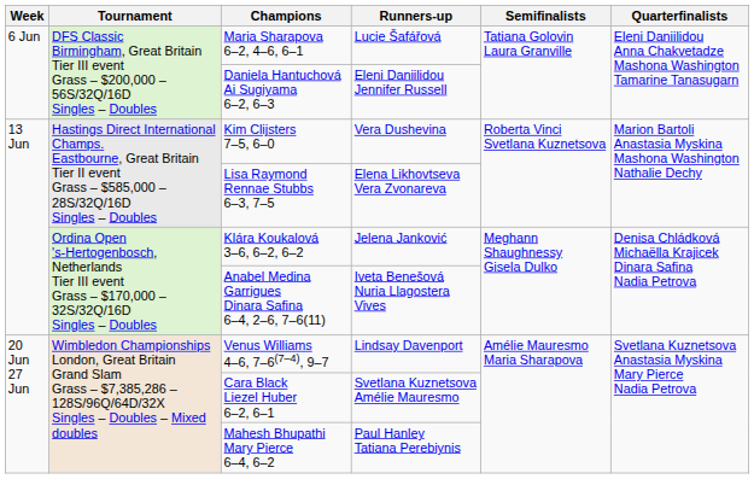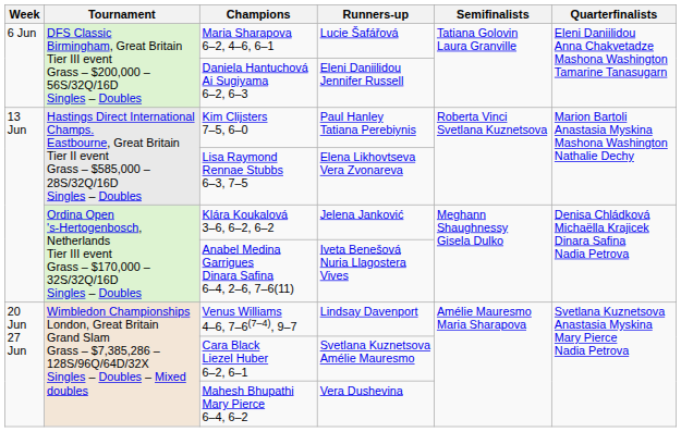Kim Clijsters 7–5, 6–0 | Runners-up: Vera Dushevina -> Paul Hanley Tatiana Perebiynis
Mahesh Bhupathi Mary Pierce 6–4, 6–2 | Runners-up: Paul Hanley Tatiana Perebiynis -> Vera Dushevina
